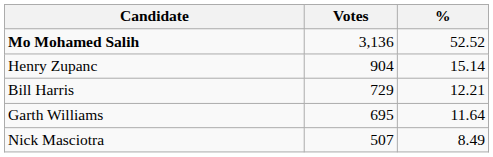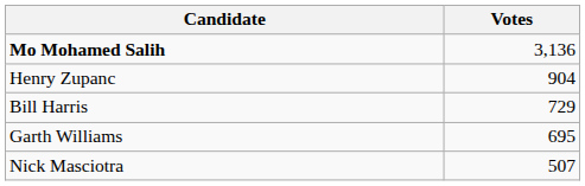- column: % | 52.52 | 15.14 | 12.21 | 11.64 | 8.49
